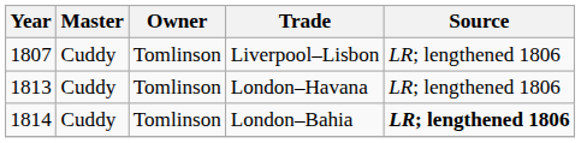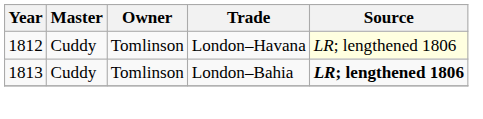- row: 1807 | Cuddy | Tomlinson | Liverpool–Lisbon | LR; lengthened 1806
London–Havana | Year: 1813 -> 1812
London–Havana | Source: no background -> lightyellow background
London–Bahia | Year: 1814 -> 1813
